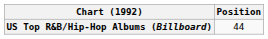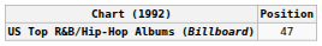US Top R&B/Hip-Hop Albums (Billboard) | Position: 44 -> 47
